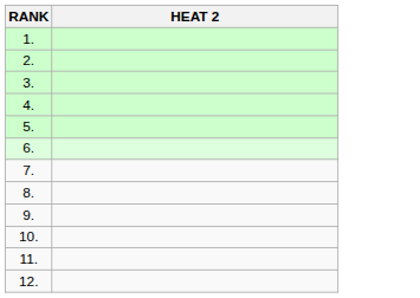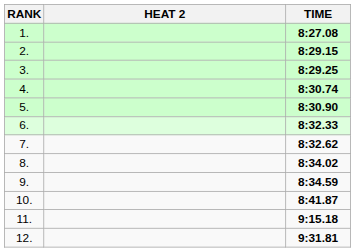+ column: TIME | 8:27.08 | 8:29.15 | 8:29.25 | 8:30.74 | 8:30.90 | 8:32.33 | 8:32.62 | 8:34.02 | 8:34.59 | 8:41.87 | 9:15.18 | 9:31.81
